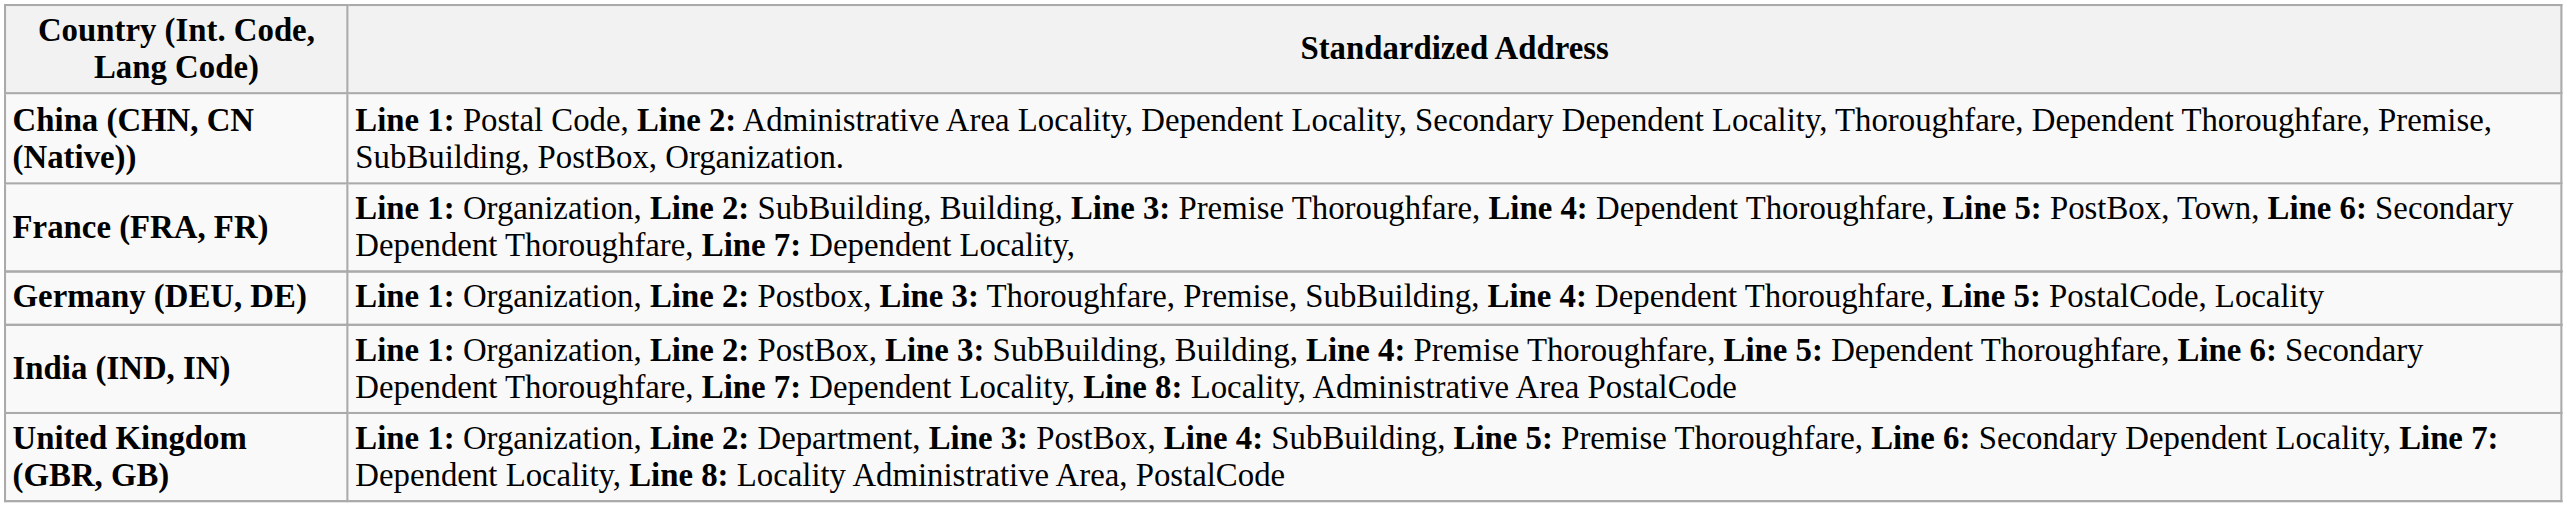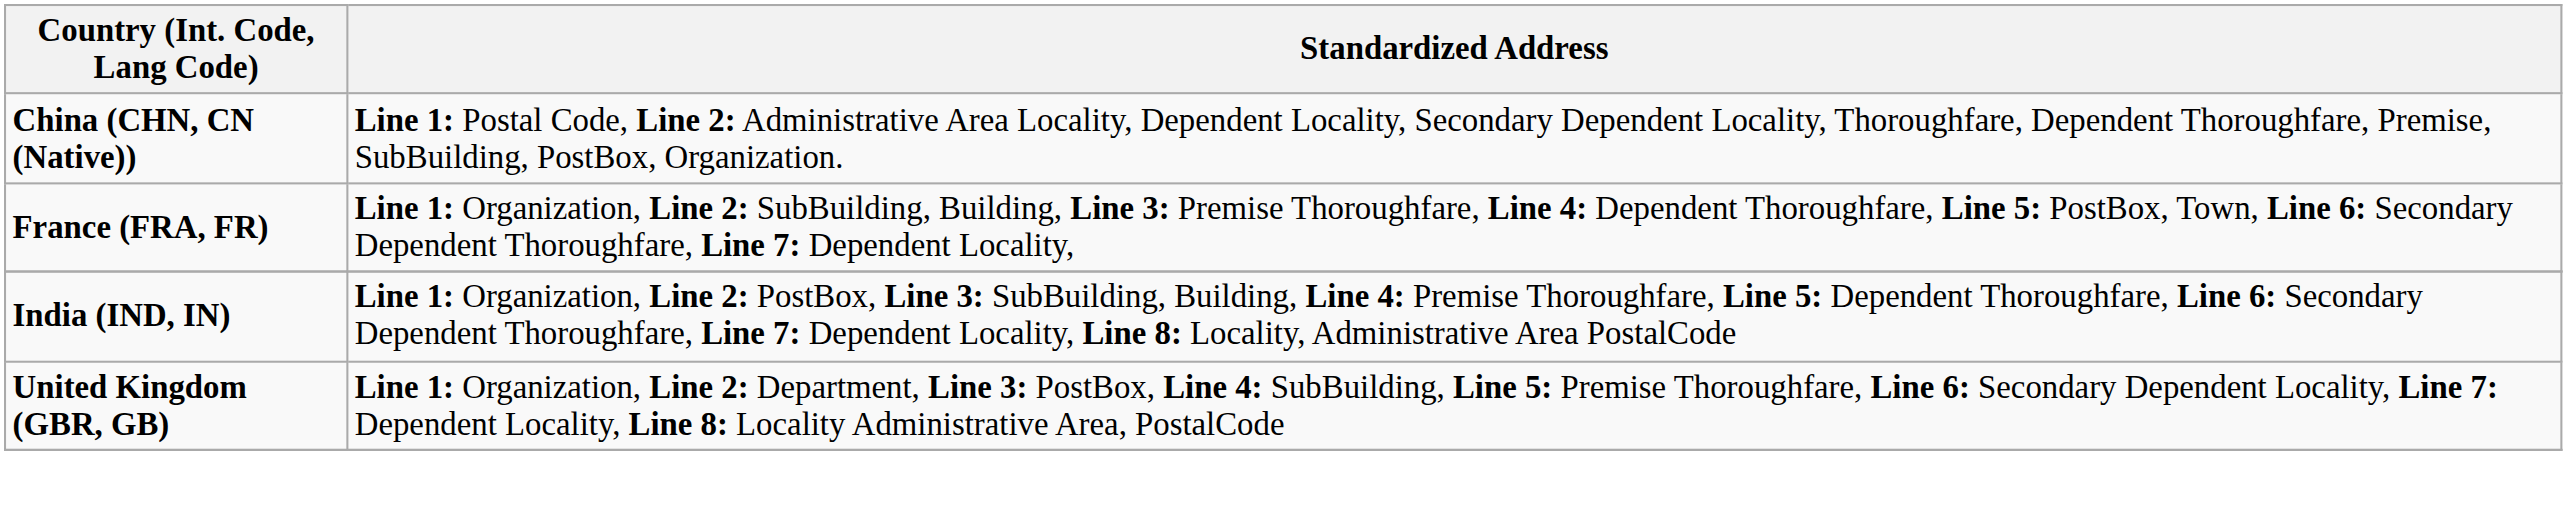- row: Germany (DEU, DE) | Line 1: Organization, Line 2: Postbox, Line 3: Thoroughfare, Premise, SubBuilding, Line 4: Dependent Thoroughfare, Line 5: PostalCode, Locality
